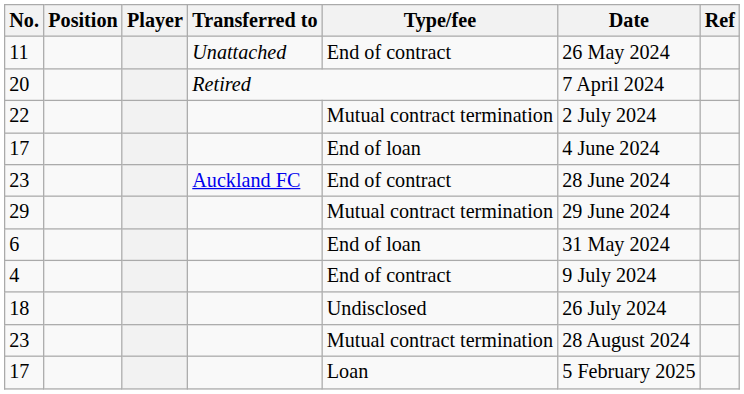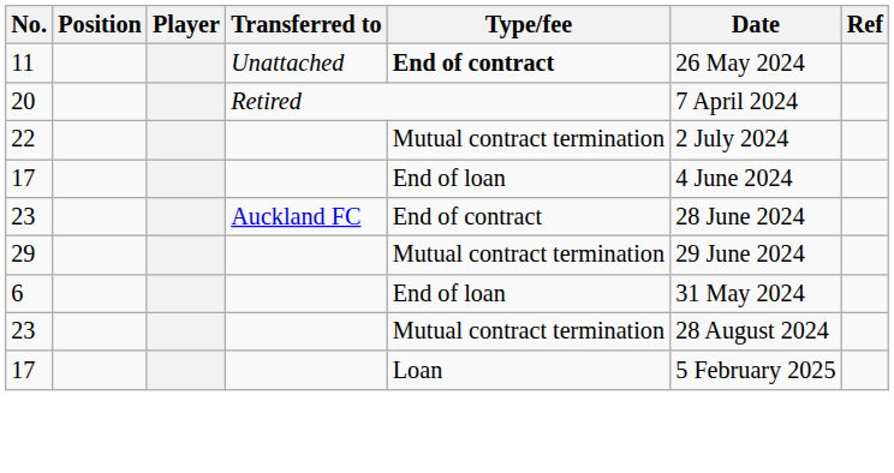11 | Type/fee: normal -> bold
- row: 4 | End of contract | 9 July 2024
- row: 18 | Undisclosed | 26 July 2024
